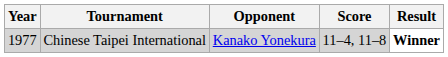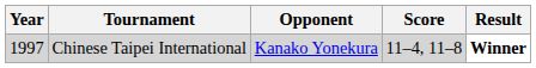Chinese Taipei International | Year: 1977 -> 1997
